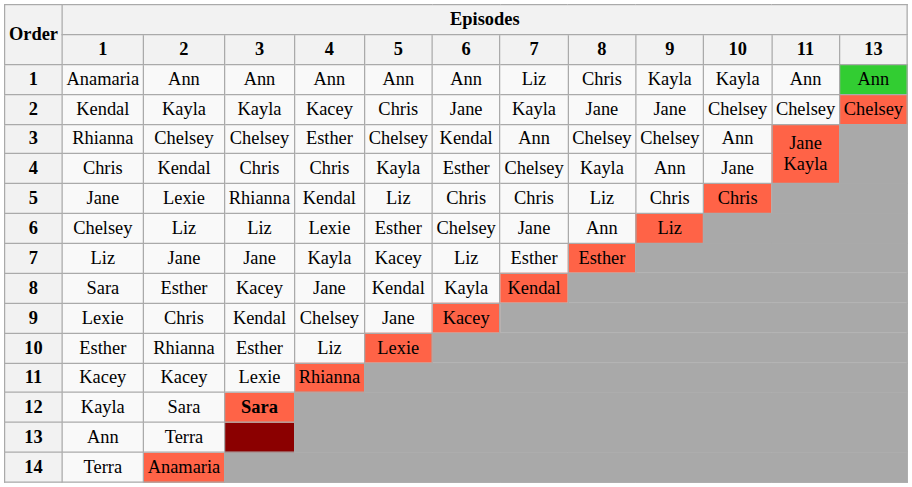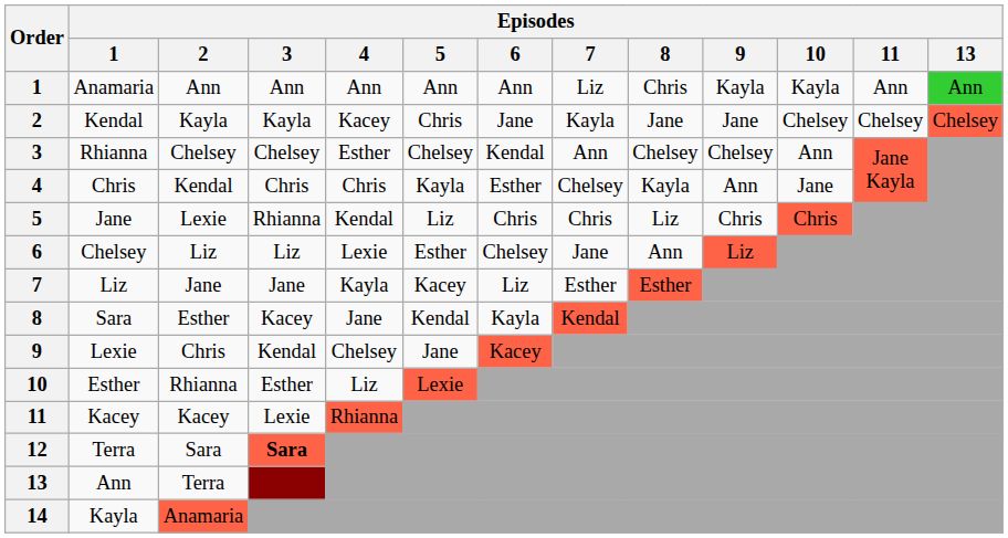12 | Episodes / 1: Kayla -> Terra
14 | Episodes / 1: Terra -> Kayla
